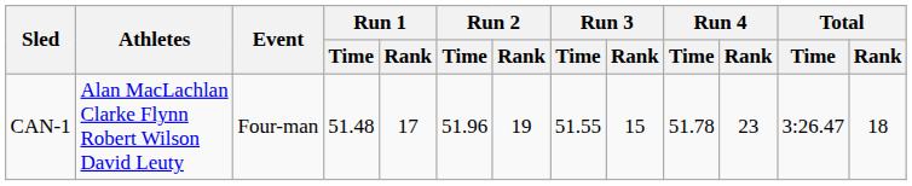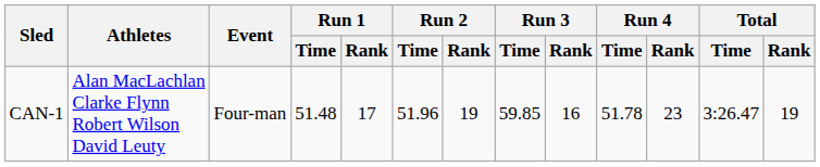CAN-1 | Run 3 / Time: 51.55 -> 59.85
CAN-1 | Run 3 / Rank: 15 -> 16
CAN-1 | Total / Rank: 18 -> 19
